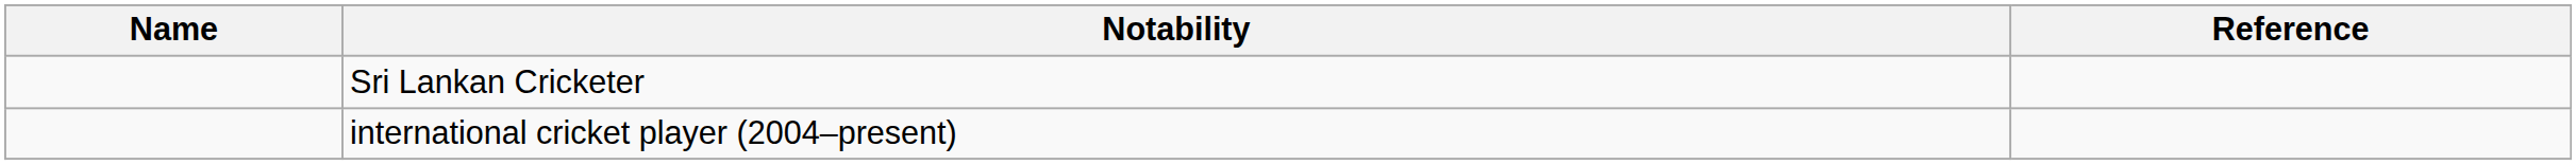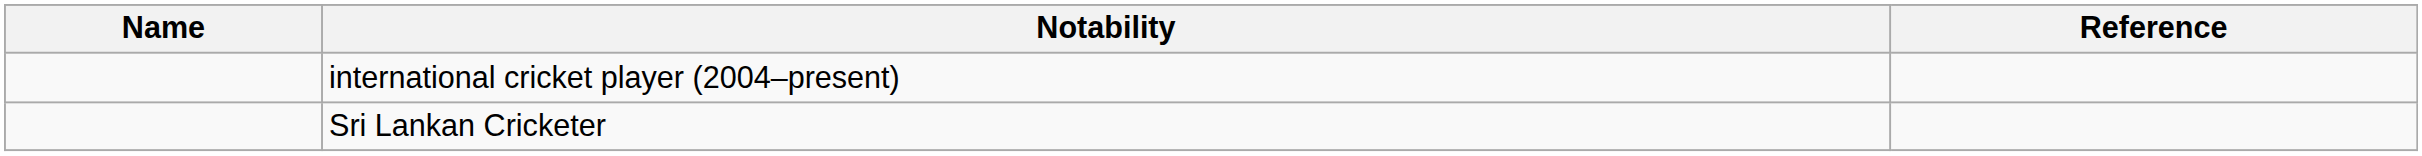rows swapped: international cricket player (2004–present) <-> Sri Lankan Cricketer
